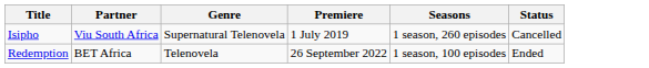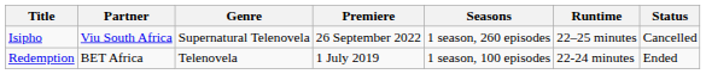+ column: Runtime | 22–25 minutes | 22-24 minutes
Isipho | Premiere: 1 July 2019 -> 26 September 2022
Redemption | Premiere: 26 September 2022 -> 1 July 2019
